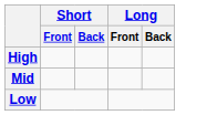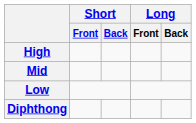+ row: Diphthong
